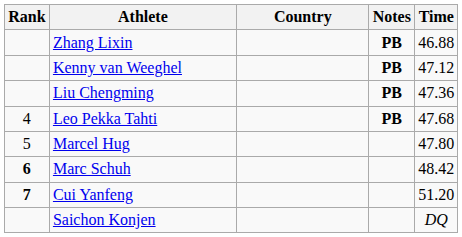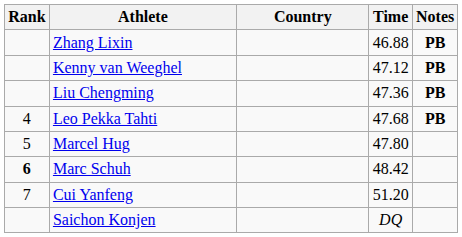columns swapped: Time <-> Notes
Cui Yanfeng | Rank: bold -> normal
